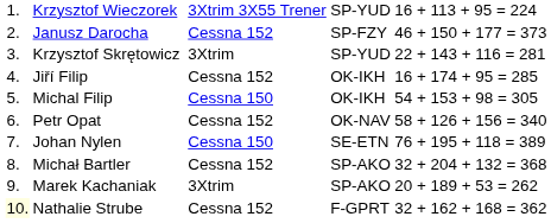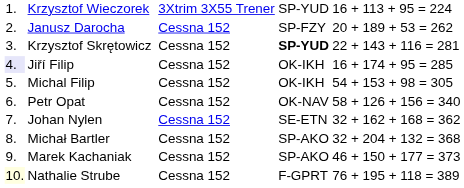Janusz Darocha | column 6: 46 + 150 + 177 = 373 -> 20 + 189 + 53 = 262
Krzysztof Skrętowicz | column 4: 3Xtrim -> Cessna 152
Krzysztof Skrętowicz | column 5: normal -> bold
Jiří Filip | column 1: no background -> lavender background
Michal Filip | column 4: Cessna 150 -> Cessna 152
Johan Nylen | column 4: Cessna 150 -> Cessna 152
Johan Nylen | column 6: 76 + 195 + 118 = 389 -> 32 + 162 + 168 = 362
Marek Kachaniak | column 4: 3Xtrim -> Cessna 152
Marek Kachaniak | column 6: 20 + 189 + 53 = 262 -> 46 + 150 + 177 = 373
Nathalie Strube | column 6: 32 + 162 + 168 = 362 -> 76 + 195 + 118 = 389
